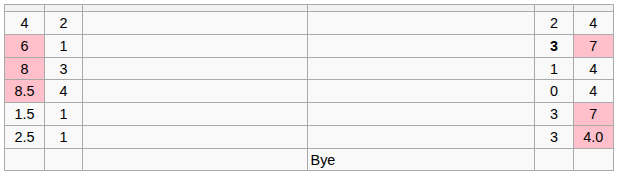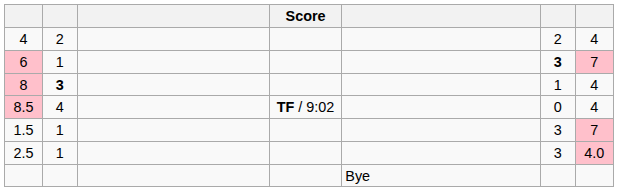+ column: Score | TF / 9:02
8 | column 2: normal -> bold
